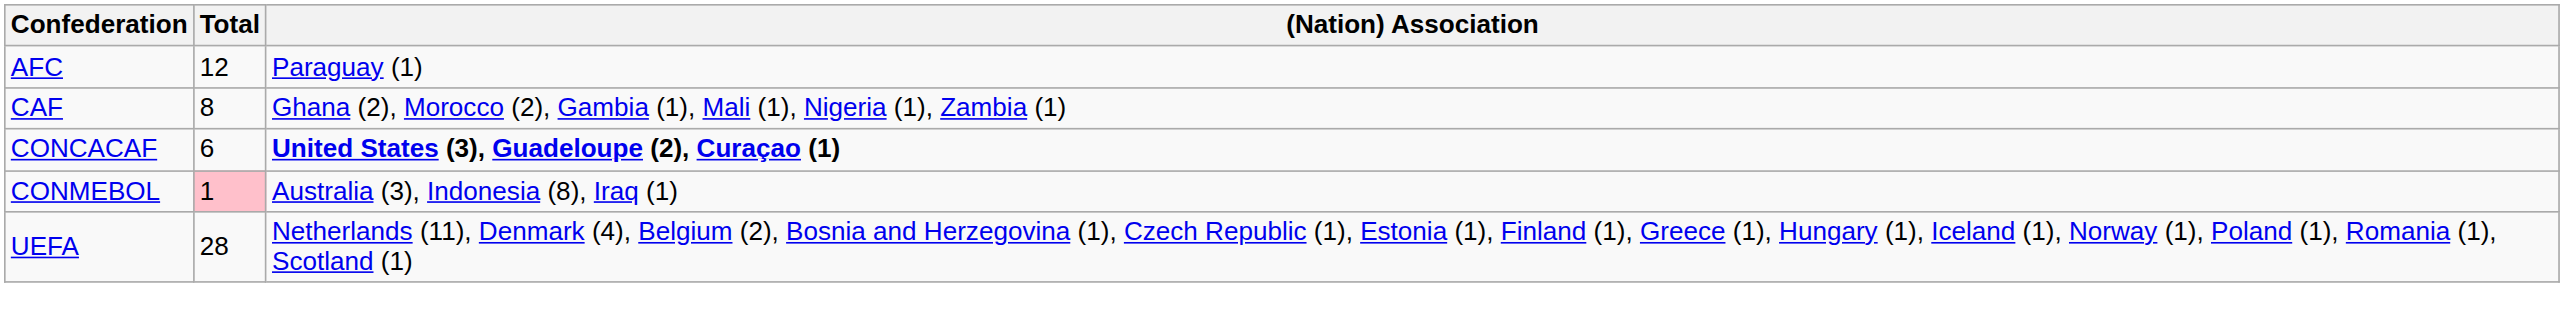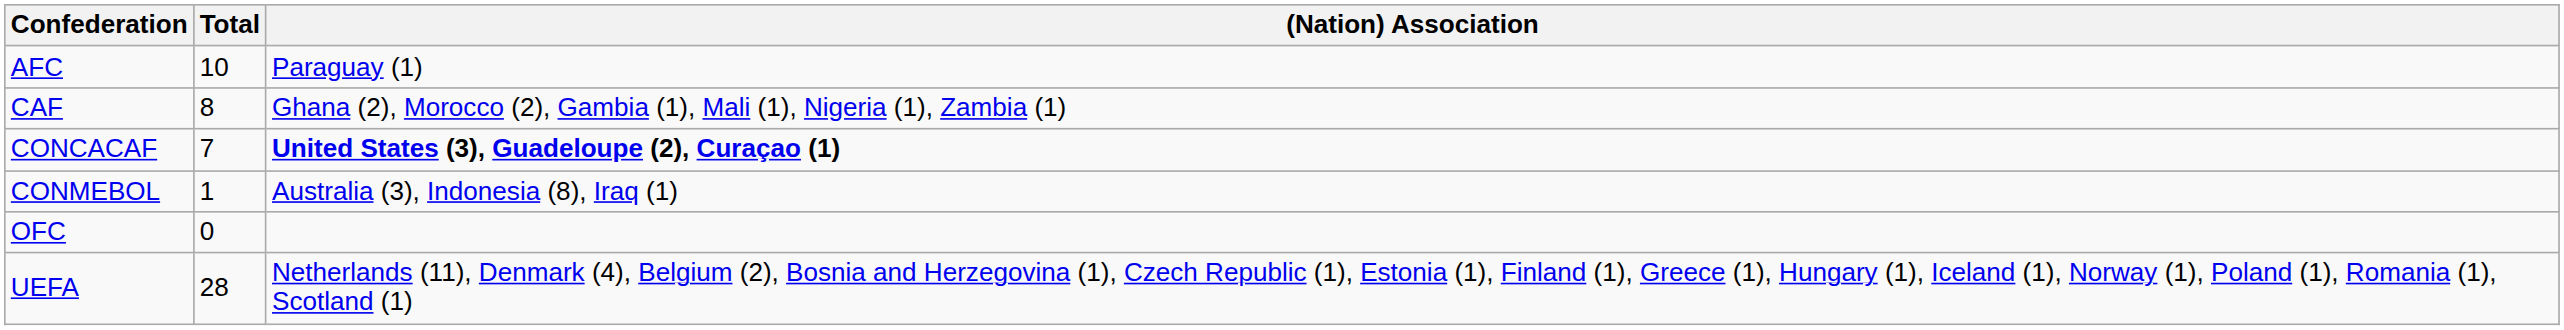AFC | Total: 12 -> 10
CONCACAF | Total: 6 -> 7
CONMEBOL | Total: pink background -> no background
+ row: OFC | 0
